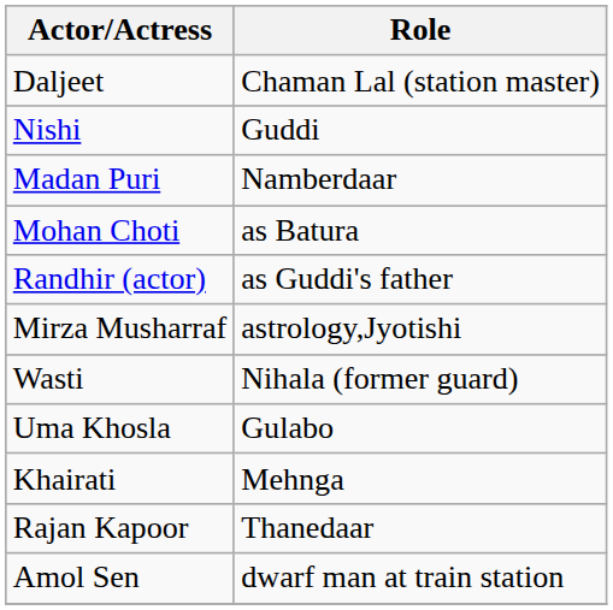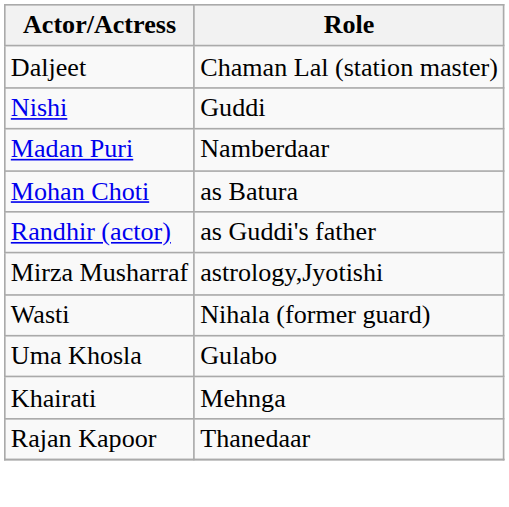- row: Amol Sen | dwarf man at train station
